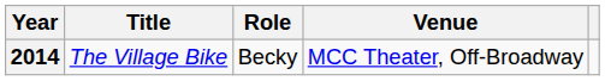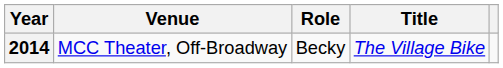columns swapped: Title <-> Venue
